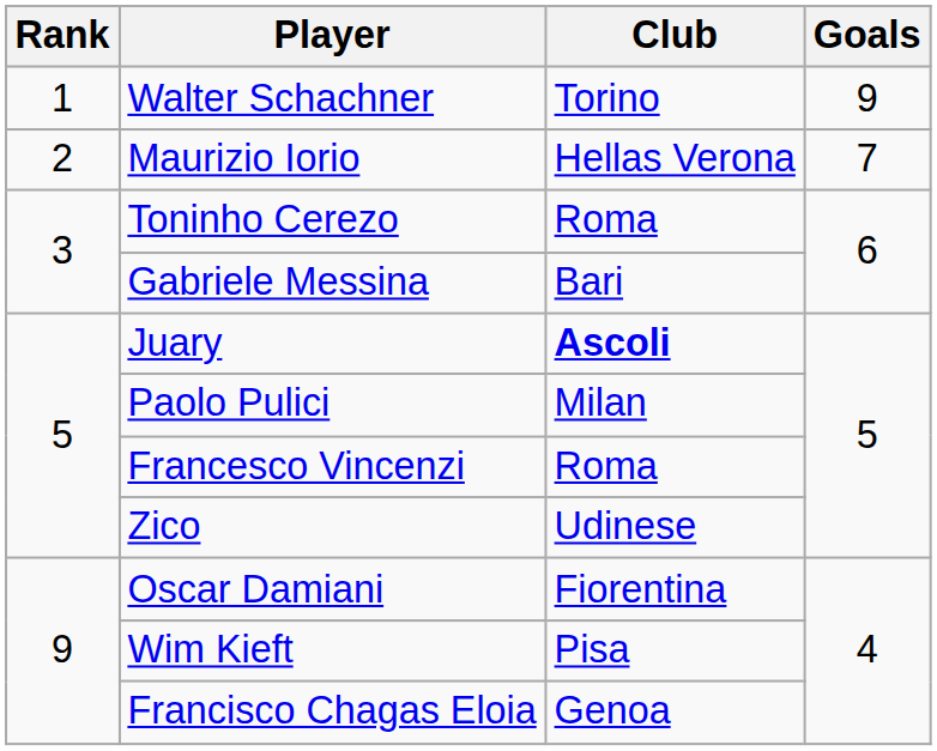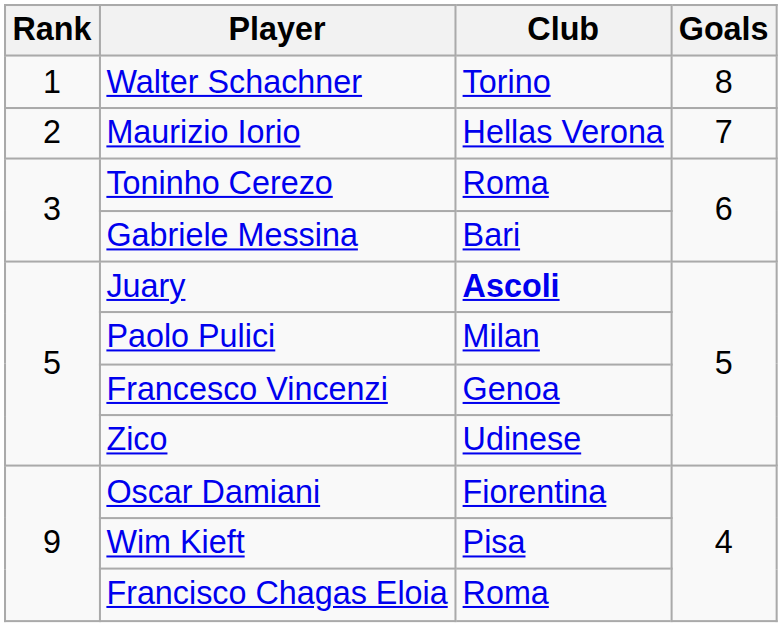Walter Schachner | Goals: 9 -> 8
Francesco Vincenzi | Club: Roma -> Genoa
Francisco Chagas Eloia | Club: Genoa -> Roma
